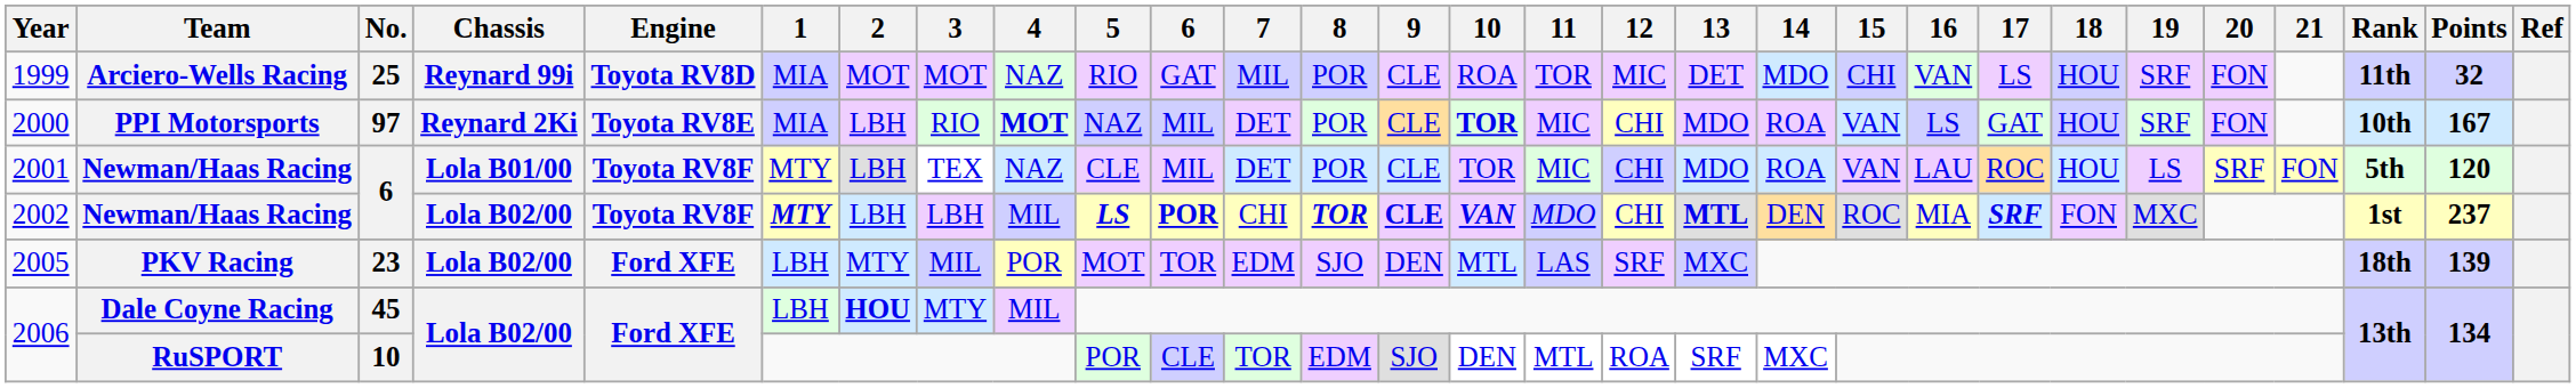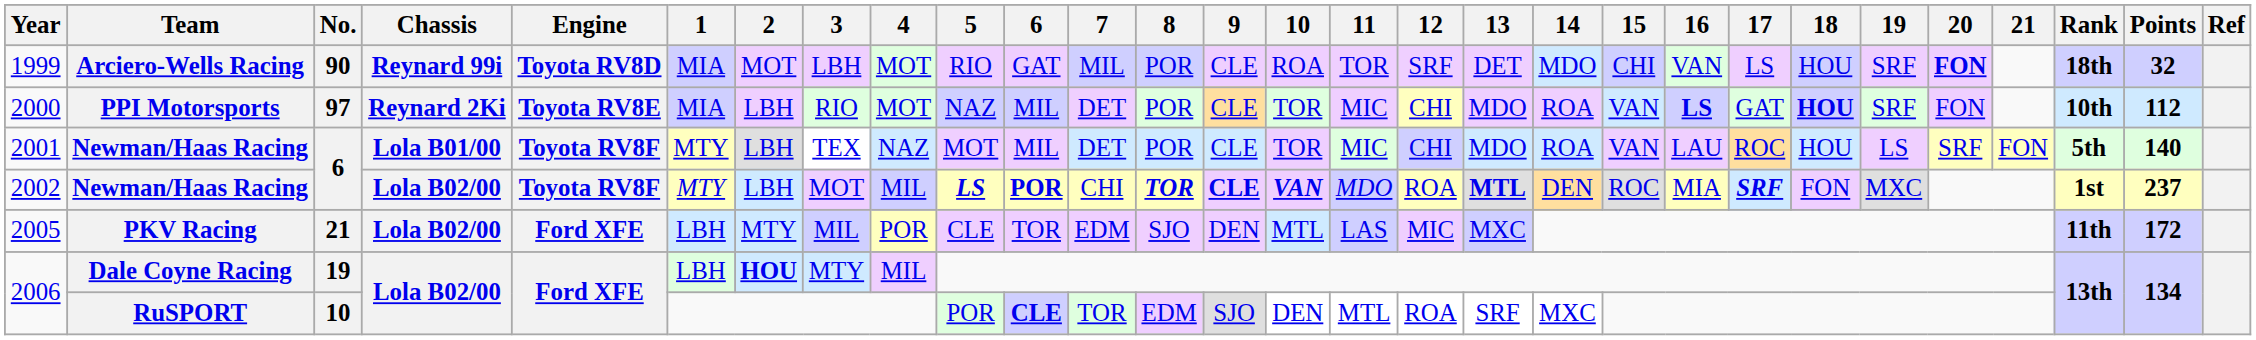1999 | No.: 25 -> 90
1999 | 3: MOT -> LBH
1999 | 4: NAZ -> MOT
1999 | 12: MIC -> SRF
1999 | 20: normal -> bold
1999 | Rank: 11th -> 18th
2000 | 4: bold -> normal
2000 | 10: bold -> normal
2000 | 16: normal -> bold
2000 | 18: normal -> bold
2000 | Points: 167 -> 112
2001 | 5: CLE -> MOT
2001 | Points: 120 -> 140
2002 | 1: bold -> normal
2002 | 3: LBH -> MOT
2002 | 12: CHI -> ROA
2005 | No.: 23 -> 21
2005 | 5: MOT -> CLE
2005 | 12: SRF -> MIC
2005 | Rank: 18th -> 11th
2005 | Points: 139 -> 172
2006 / Dale Coyne Racing | No.: 45 -> 19
2006 / RuSPORT | 6: normal -> bold
